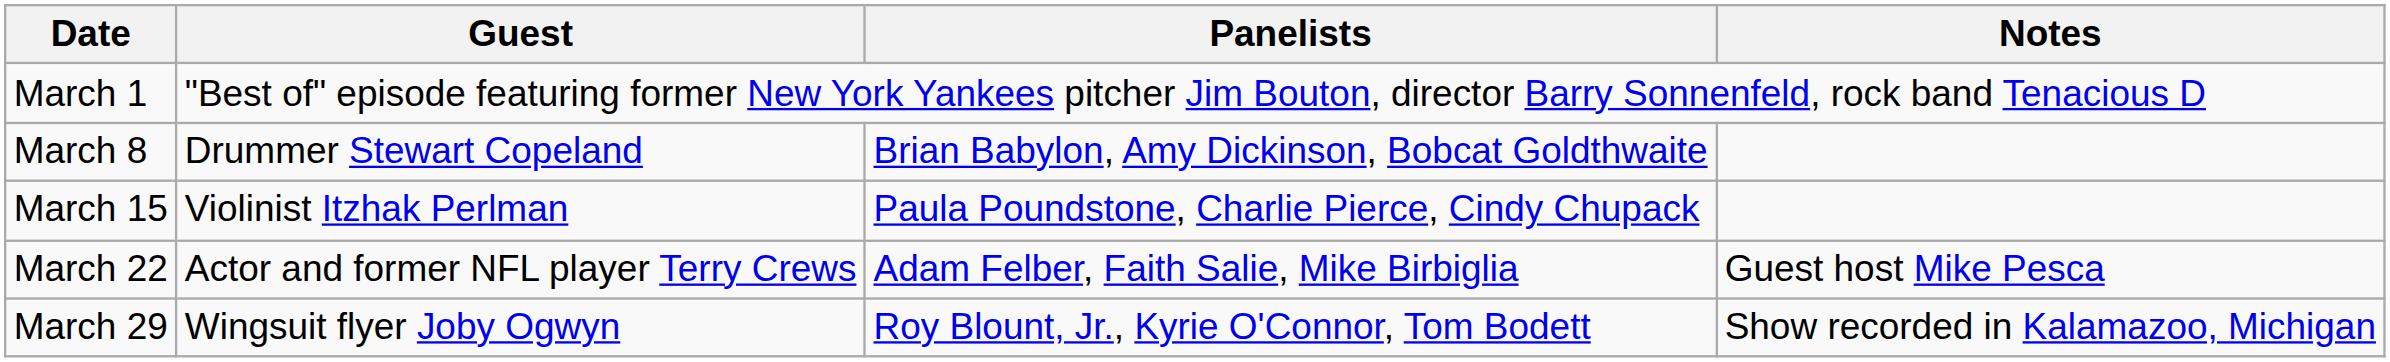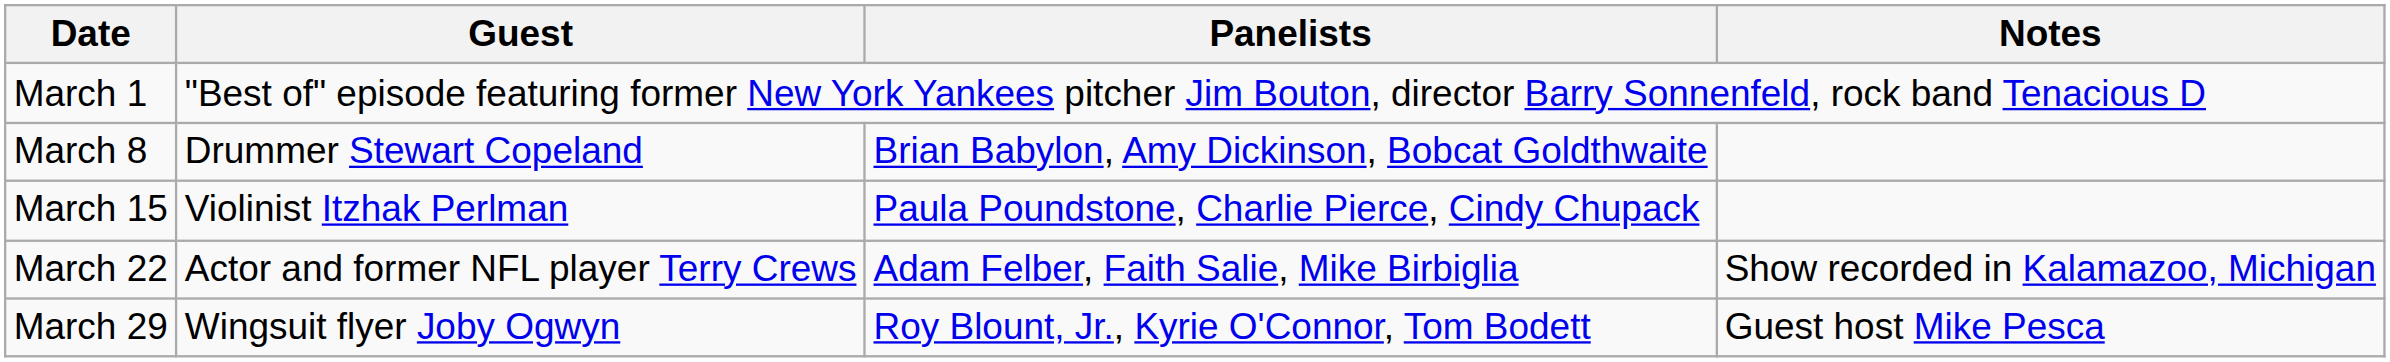March 22 | Notes: Guest host Mike Pesca -> Show recorded in Kalamazoo, Michigan
March 29 | Notes: Show recorded in Kalamazoo, Michigan -> Guest host Mike Pesca
